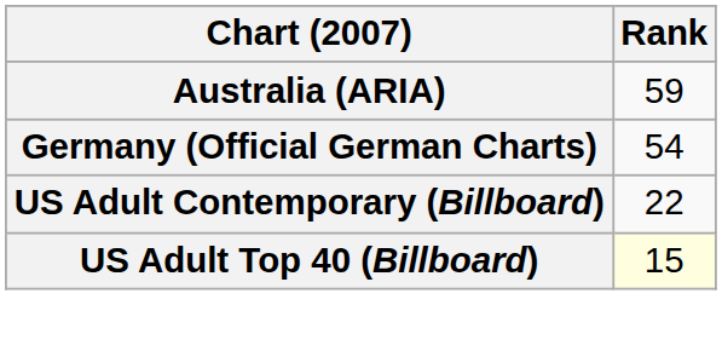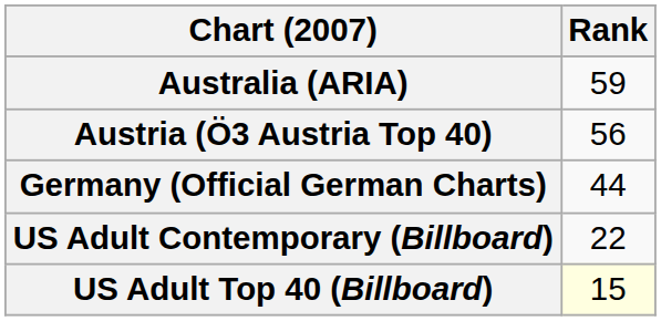+ row: Austria (Ö3 Austria Top 40) | 56
Germany (Official German Charts) | Rank: 54 -> 44
